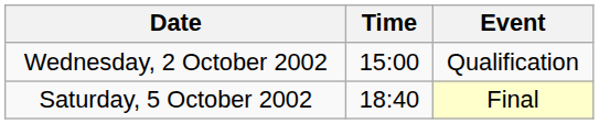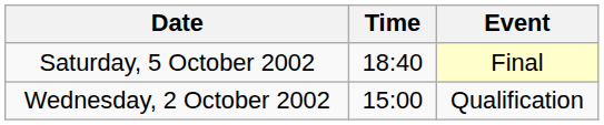rows swapped: Wednesday, 2 October 2002 <-> Saturday, 5 October 2002
